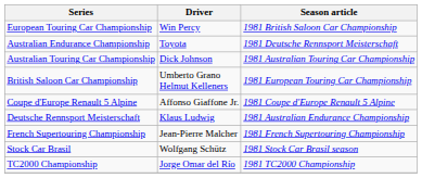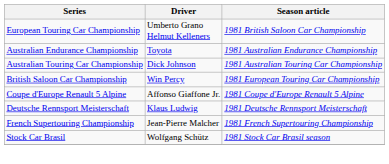European Touring Car Championship | Driver: Win Percy -> Umberto Grano Helmut Kelleners
Australian Endurance Championship | Season article: 1981 Deutsche Rennsport Meisterschaft -> 1981 Australian Endurance Championship
British Saloon Car Championship | Driver: Umberto Grano Helmut Kelleners -> Win Percy
Deutsche Rennsport Meisterschaft | Season article: 1981 Australian Endurance Championship -> 1981 Deutsche Rennsport Meisterschaft
- row: TC2000 Championship | Jorge Omar del Río | 1981 TC2000 Championship
